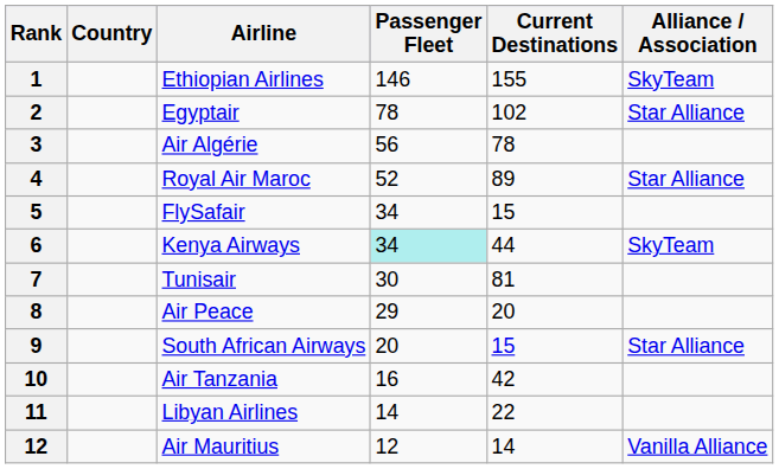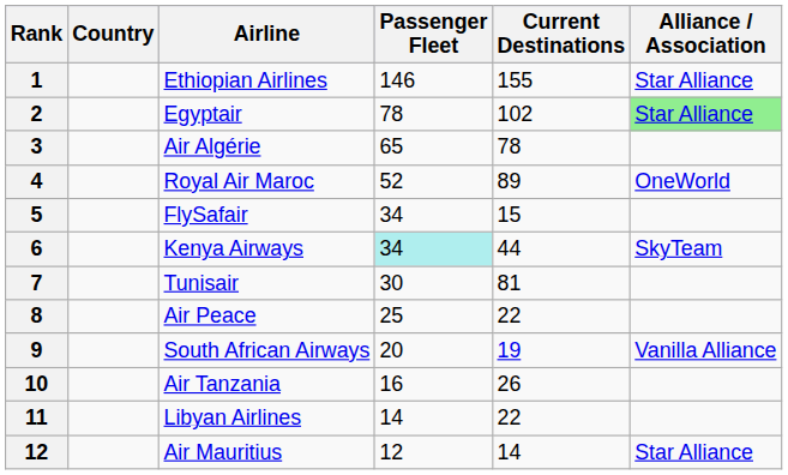Ethiopian Airlines | Alliance / Association: SkyTeam -> Star Alliance
Egyptair | Alliance / Association: no background -> lightgreen background
Air Algérie | Passenger Fleet: 56 -> 65
Royal Air Maroc | Alliance / Association: Star Alliance -> OneWorld
Air Peace | Passenger Fleet: 29 -> 25
Air Peace | Current Destinations: 20 -> 22
South African Airways | Current Destinations: 15 -> 19
South African Airways | Alliance / Association: Star Alliance -> Vanilla Alliance
Air Tanzania | Current Destinations: 42 -> 26
Air Mauritius | Alliance / Association: Vanilla Alliance -> Star Alliance
